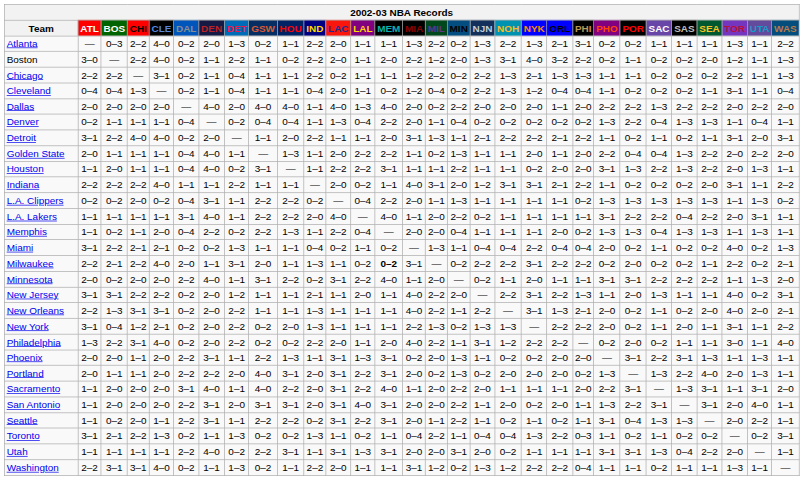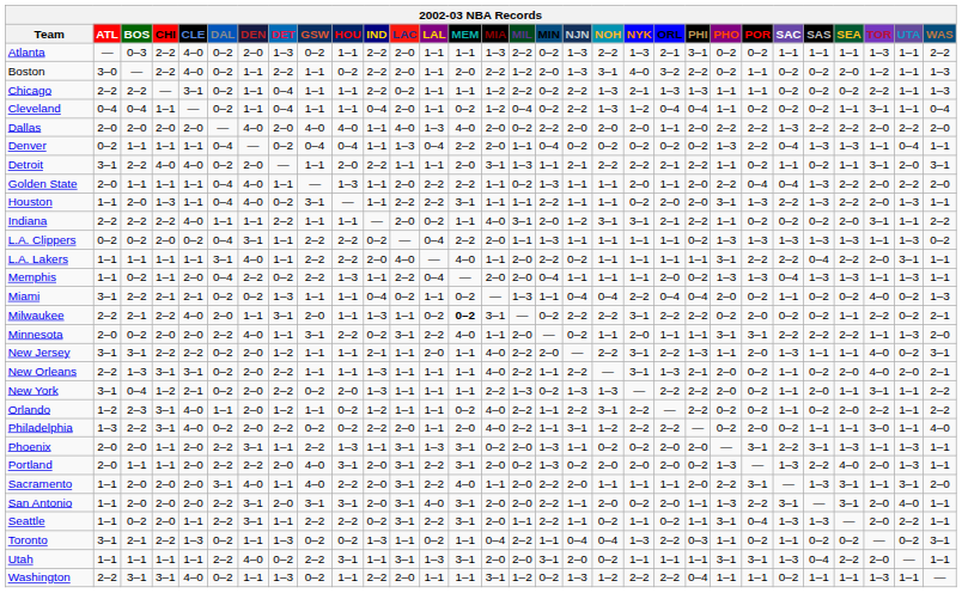Cleveland | CHI: 1–3 -> 1–1
Houston | CHI: 1–1 -> 1–3
+ row: Orlando | 1–2 | 2–3 | 3–1 | 4–0 | 1–1 | 2–0 | 1–2 | 1–1 | 0–2 | 1–2 | 1–1 | 1–1 | 0–2 | 4–0 | 2–2 | 1–1 | 2–2 | 3–1 | 2–2 | — | 2–2 | 0–2 | 0–2 | 1–1 | 0–2 | 2–0 | 2–2 | 1–1 | 2–2
